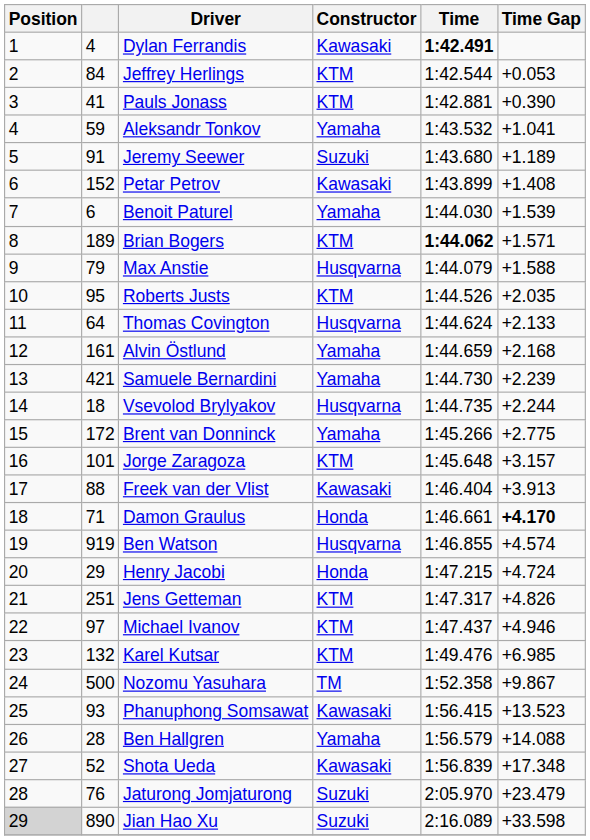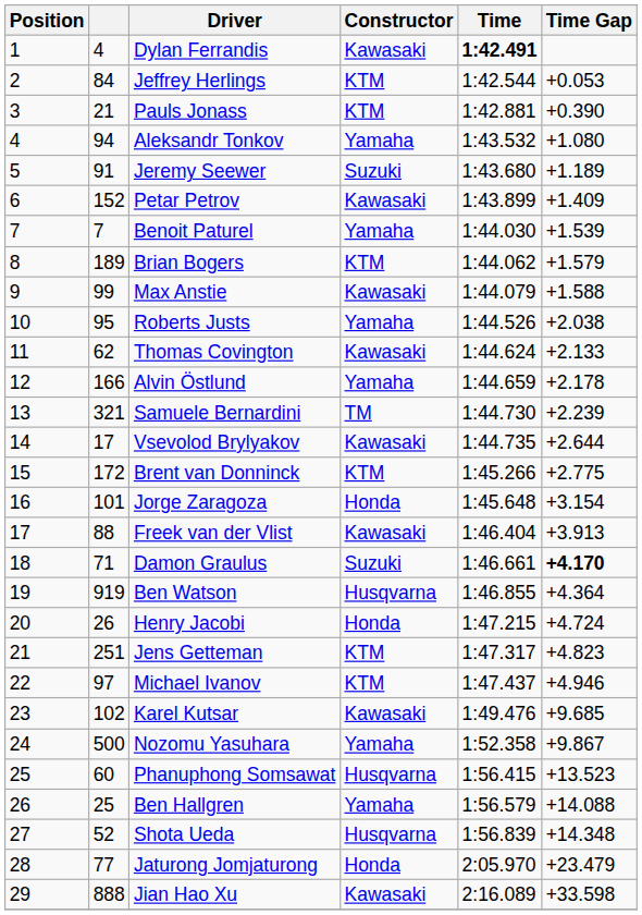Pauls Jonass | column 2: 41 -> 21
Aleksandr Tonkov | column 2: 59 -> 94
Aleksandr Tonkov | Time Gap: +1.041 -> +1.080
Petar Petrov | Time Gap: +1.408 -> +1.409
Benoit Paturel | column 2: 6 -> 7
Brian Bogers | Time: bold -> normal
Brian Bogers | Time Gap: +1.571 -> +1.579
Max Anstie | column 2: 79 -> 99
Max Anstie | Constructor: Husqvarna -> Kawasaki
Roberts Justs | Constructor: KTM -> Yamaha
Roberts Justs | Time Gap: +2.035 -> +2.038
Thomas Covington | column 2: 64 -> 62
Thomas Covington | Constructor: Husqvarna -> Kawasaki
Alvin Östlund | column 2: 161 -> 166
Alvin Östlund | Time Gap: +2.168 -> +2.178
Samuele Bernardini | column 2: 421 -> 321
Samuele Bernardini | Constructor: Yamaha -> TM
Vsevolod Brylyakov | column 2: 18 -> 17
Vsevolod Brylyakov | Constructor: Husqvarna -> Kawasaki
Vsevolod Brylyakov | Time Gap: +2.244 -> +2.644
Brent van Donninck | Constructor: Yamaha -> KTM
Jorge Zaragoza | Constructor: KTM -> Honda
Jorge Zaragoza | Time Gap: +3.157 -> +3.154
Damon Graulus | Constructor: Honda -> Suzuki
Ben Watson | Time Gap: +4.574 -> +4.364
Henry Jacobi | column 2: 29 -> 26
Jens Getteman | Time Gap: +4.826 -> +4.823
Karel Kutsar | column 2: 132 -> 102
Karel Kutsar | Constructor: KTM -> Kawasaki
Karel Kutsar | Time Gap: +6.985 -> +9.685
Nozomu Yasuhara | Constructor: TM -> Yamaha
Phanuphong Somsawat | column 2: 93 -> 60
Phanuphong Somsawat | Constructor: Kawasaki -> Husqvarna
Ben Hallgren | column 2: 28 -> 25
Shota Ueda | Constructor: Kawasaki -> Husqvarna
Shota Ueda | Time Gap: +17.348 -> +14.348
Jaturong Jomjaturong | column 2: 76 -> 77
Jaturong Jomjaturong | Constructor: Suzuki -> Honda
Jian Hao Xu | Position: lightgrey background -> no background
Jian Hao Xu | column 2: 890 -> 888
Jian Hao Xu | Constructor: Suzuki -> Kawasaki
